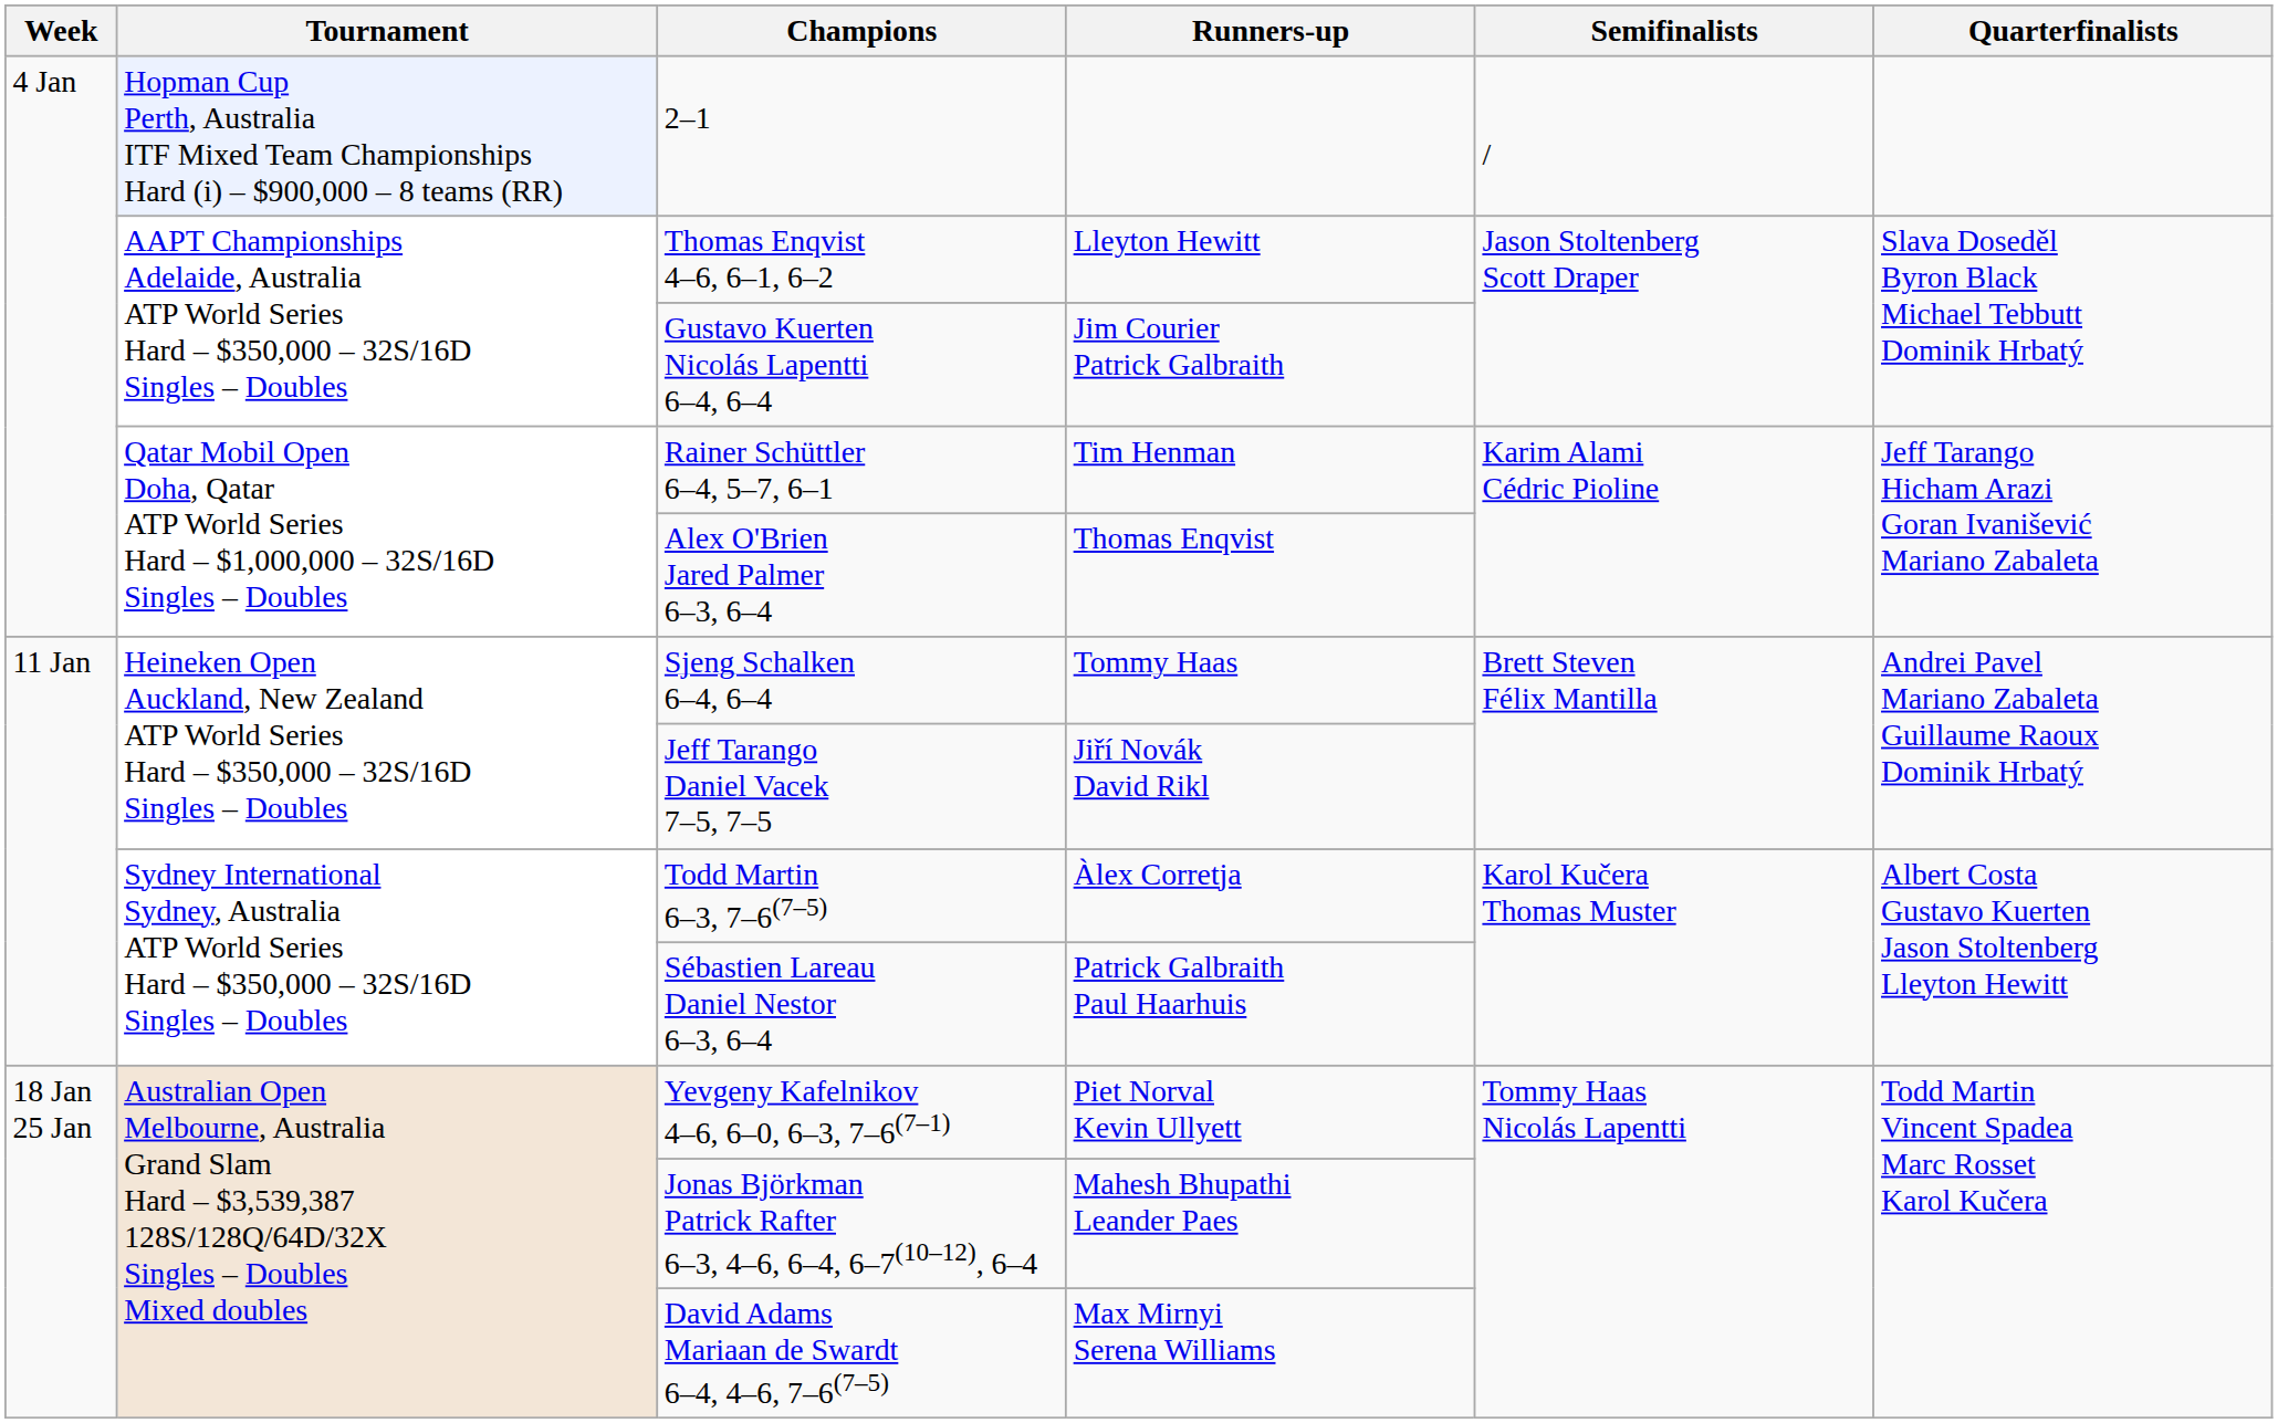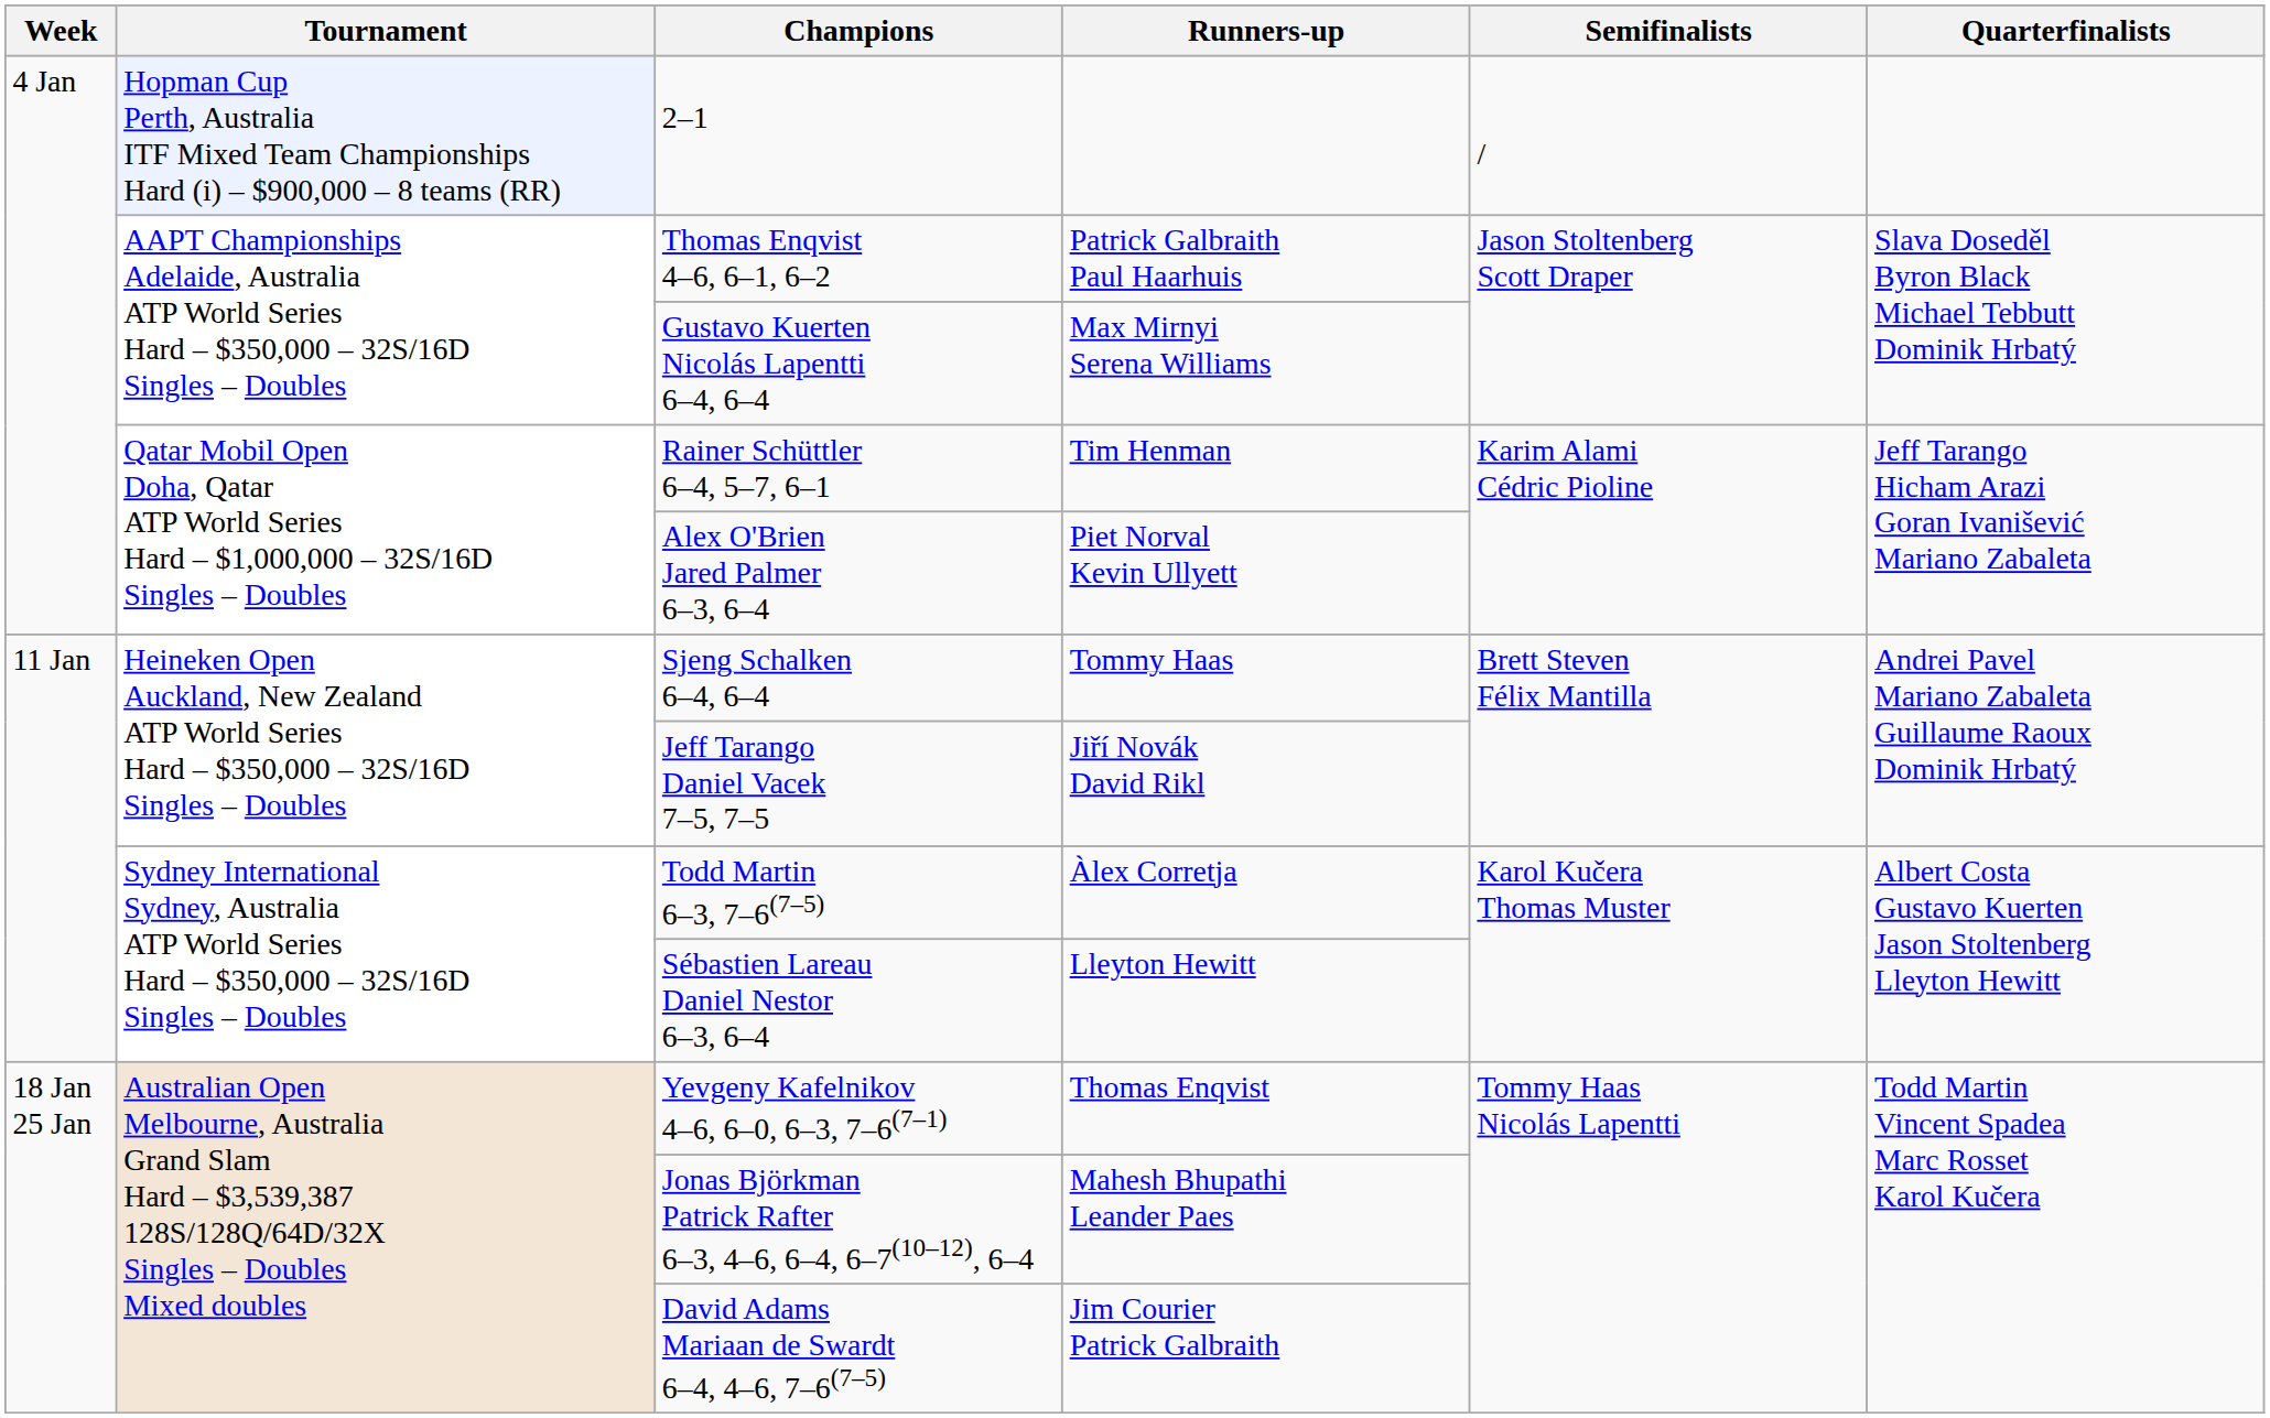Thomas Enqvist 4–6, 6–1, 6–2 | Runners-up: Lleyton Hewitt -> Patrick Galbraith Paul Haarhuis
Gustavo Kuerten Nicolás Lapentti 6–4, 6–4 | Runners-up: Jim Courier Patrick Galbraith -> Max Mirnyi Serena Williams
Alex O'Brien Jared Palmer 6–3, 6–4 | Runners-up: Thomas Enqvist -> Piet Norval Kevin Ullyett
Sébastien Lareau Daniel Nestor 6–3, 6–4 | Runners-up: Patrick Galbraith Paul Haarhuis -> Lleyton Hewitt
Yevgeny Kafelnikov 4–6, 6–0, 6–3, 7–6(7–1) | Runners-up: Piet Norval Kevin Ullyett -> Thomas Enqvist
David Adams Mariaan de Swardt 6–4, 4–6, 7–6(7–5) | Runners-up: Max Mirnyi Serena Williams -> Jim Courier Patrick Galbraith
